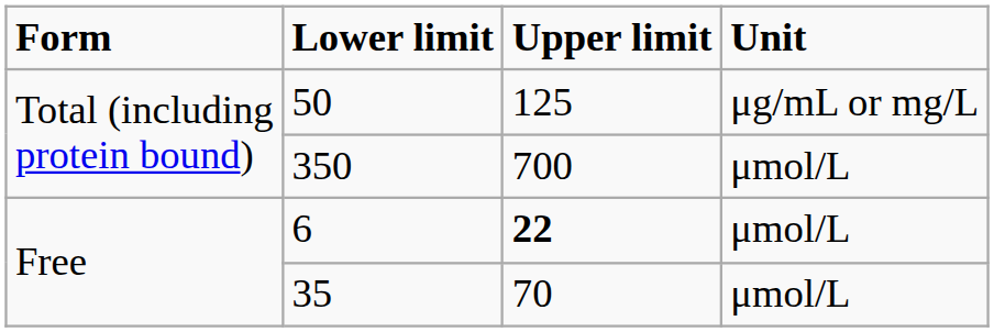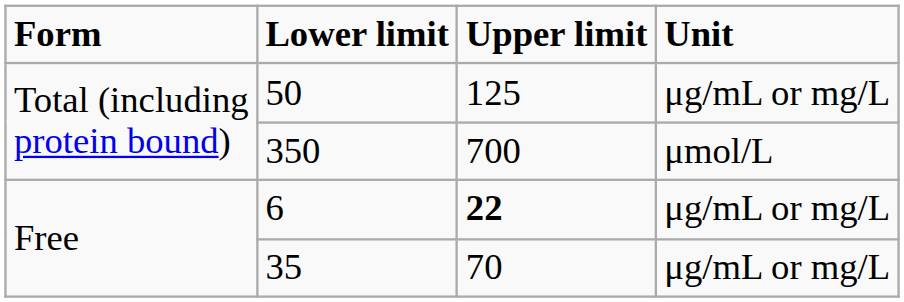6 | Unit: μmol/L -> μg/mL or mg/L
35 | Unit: μmol/L -> μg/mL or mg/L
